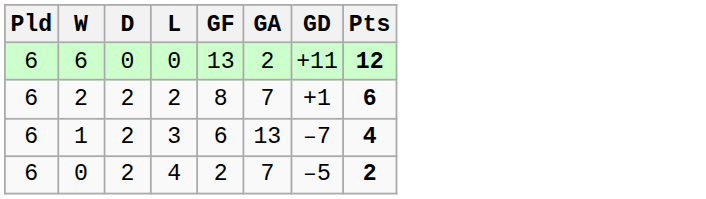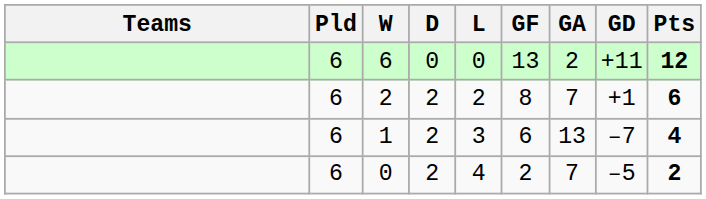+ column: Teams
